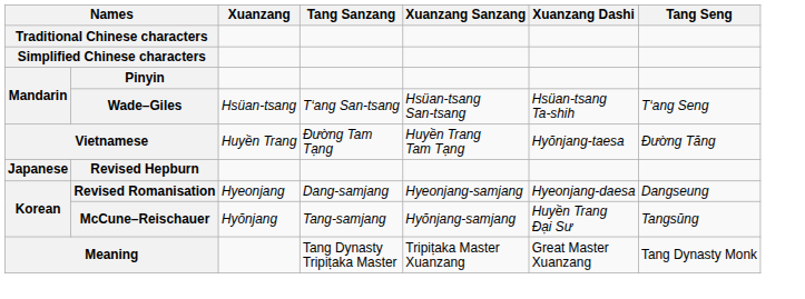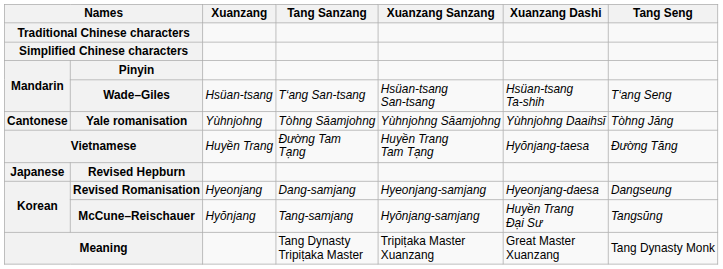+ row: Cantonese | Yale romanisation | Yùhnjohng | Tòhng Sāamjohng | Yùhnjohng Sāamjohng | Yùhnjohng Daaihsī | Tòhng Jāng
